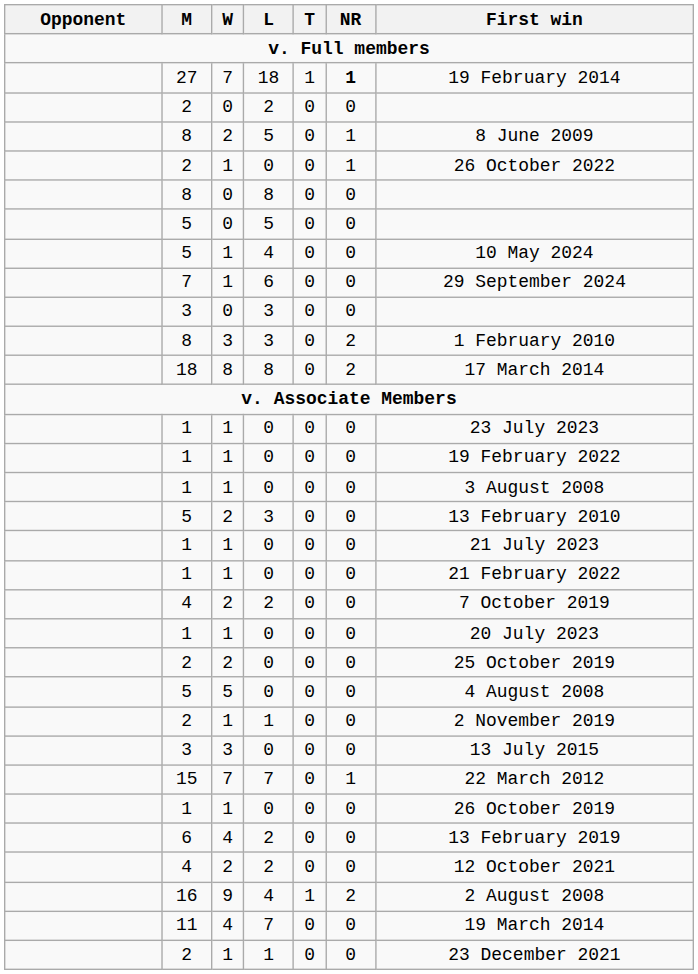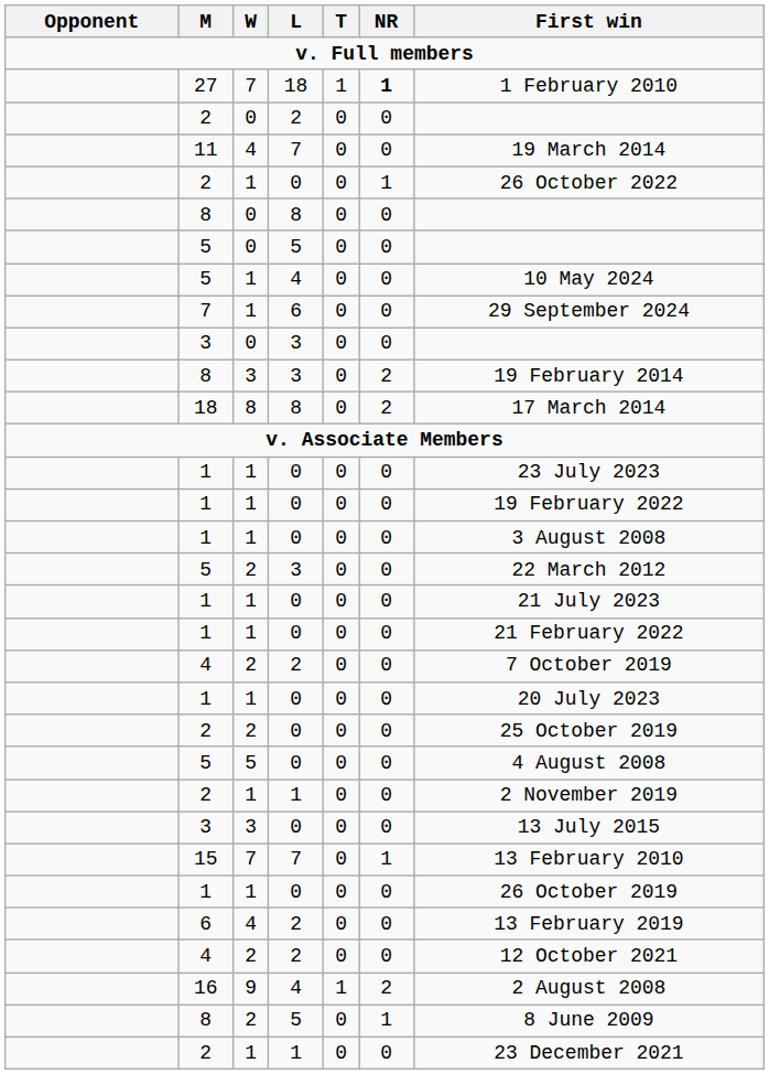27 | First win: 19 February 2014 -> 1 February 2010
rows swapped: 8 / 5 <-> 11
8 / 3 | First win: 1 February 2010 -> 19 February 2014
5 / 3 | First win: 13 February 2010 -> 22 March 2012
15 | First win: 22 March 2012 -> 13 February 2010
